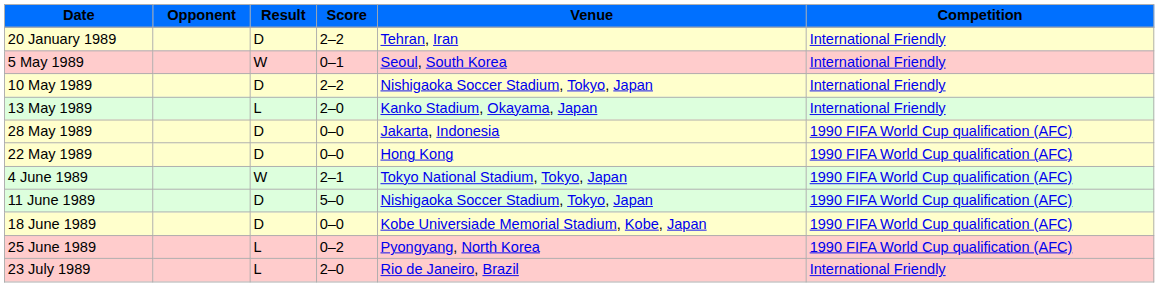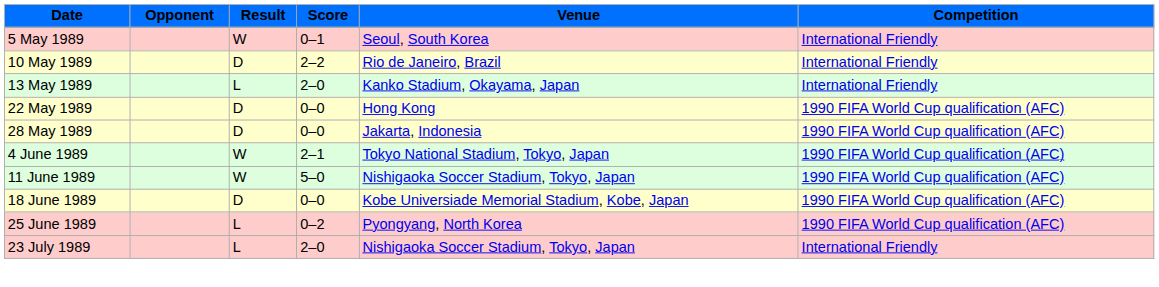- row: 20 January 1989 | D | 2–2 | Tehran, Iran | International Friendly
10 May 1989 | Venue: Nishigaoka Soccer Stadium, Tokyo, Japan -> Rio de Janeiro, Brazil
rows swapped: 22 May 1989 <-> 28 May 1989
11 June 1989 | Result: D -> W
23 July 1989 | Venue: Rio de Janeiro, Brazil -> Nishigaoka Soccer Stadium, Tokyo, Japan
